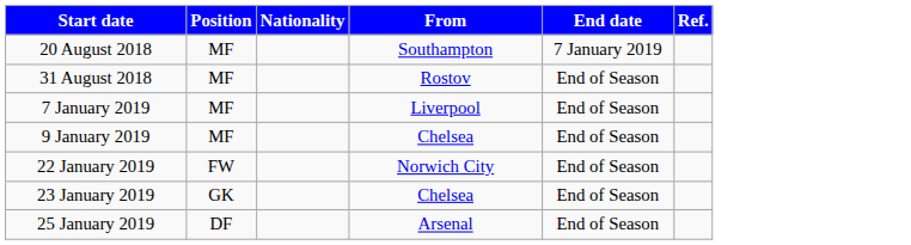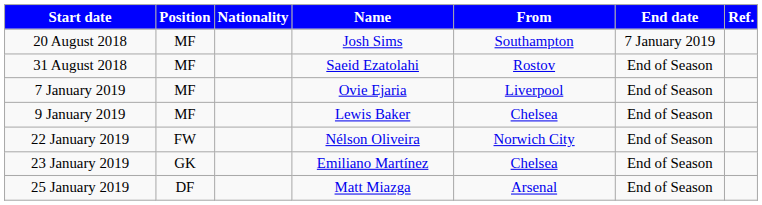+ column: Name | Josh Sims | Saeid Ezatolahi | Ovie Ejaria | Lewis Baker | Nélson Oliveira | Emiliano Martínez | Matt Miazga
